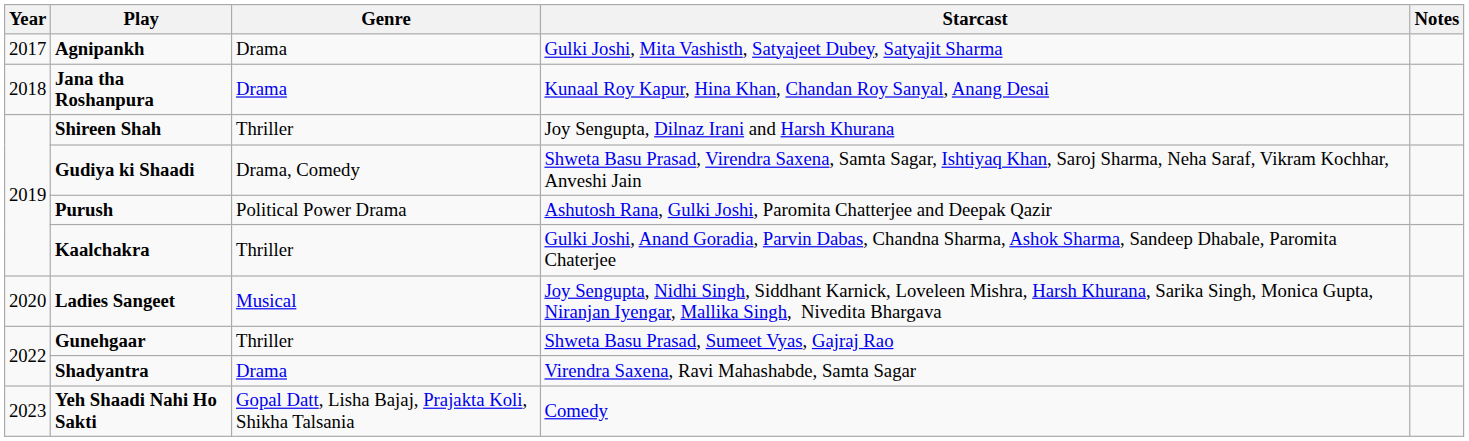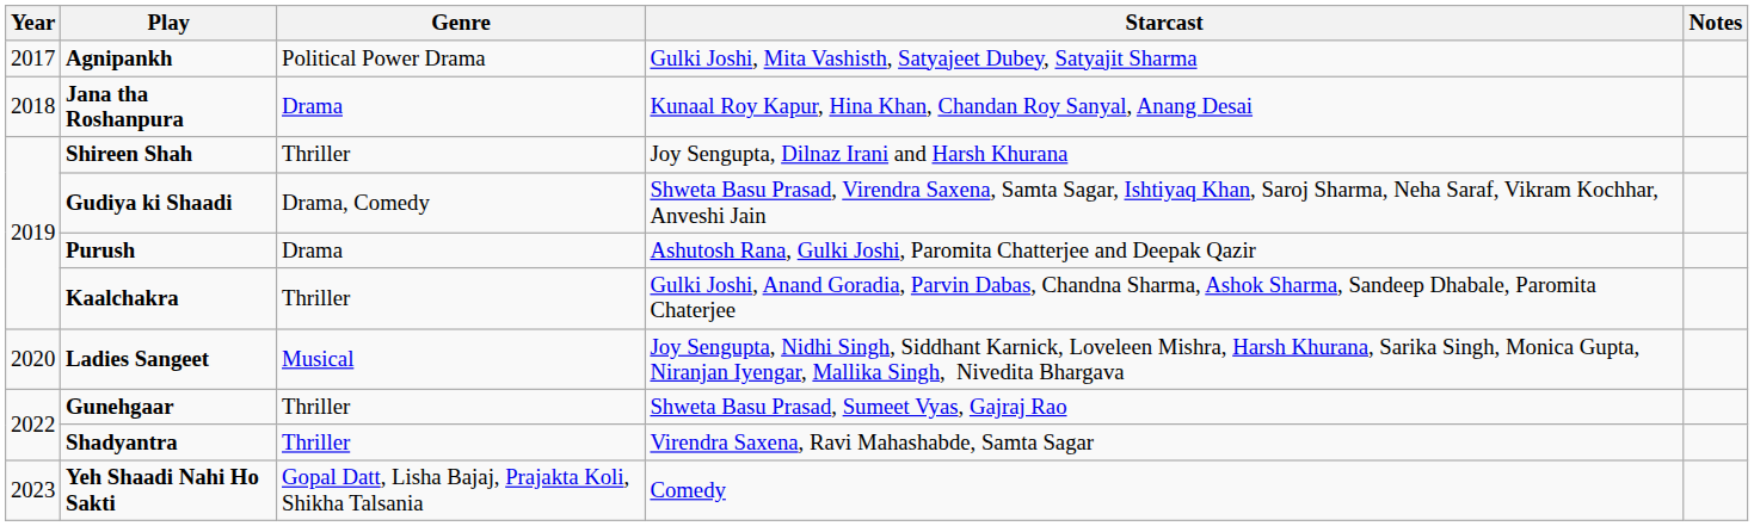Agnipankh | Genre: Drama -> Political Power Drama
Purush | Genre: Political Power Drama -> Drama
Shadyantra | Genre: Drama -> Thriller
